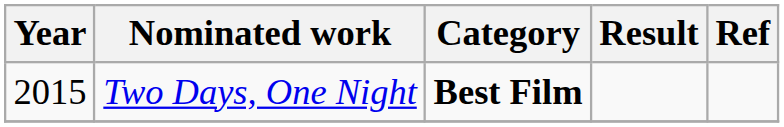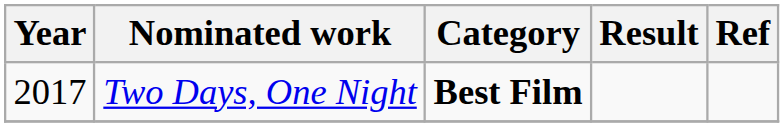Two Days, One Night | Year: 2015 -> 2017
